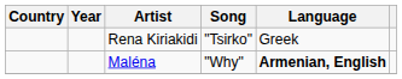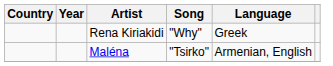Rena Kiriakidi | Song: "Tsirko" -> "Why"
Maléna | Song: "Why" -> "Tsirko"
Maléna | Language: bold -> normal
